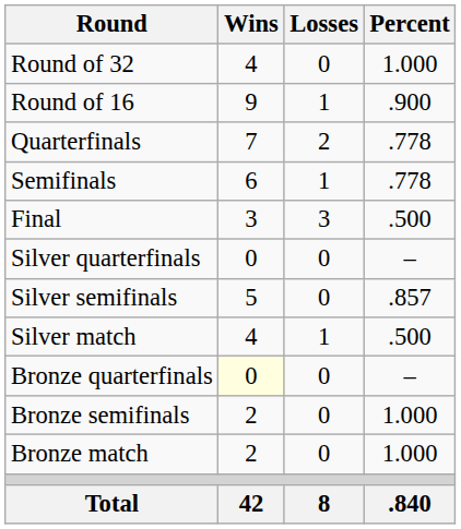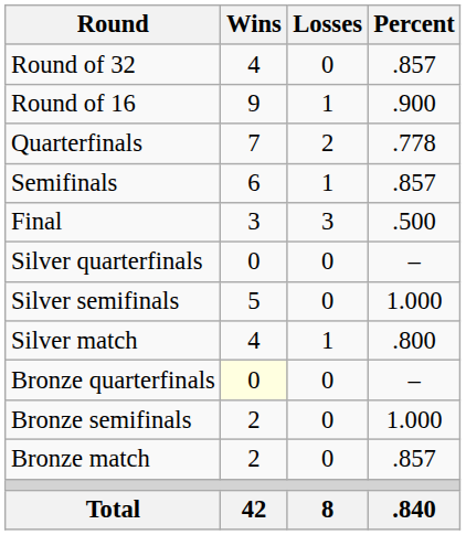Round of 32 | Percent: 1.000 -> .857
Semifinals | Percent: .778 -> .857
Silver semifinals | Percent: .857 -> 1.000
Silver match | Percent: .500 -> .800
Bronze match | Percent: 1.000 -> .857
